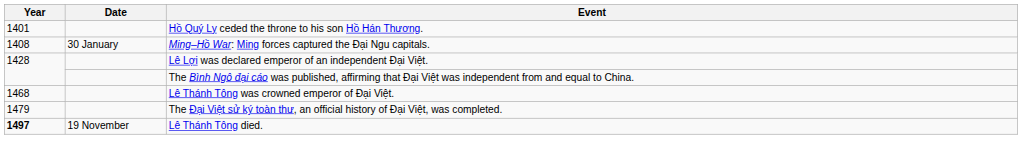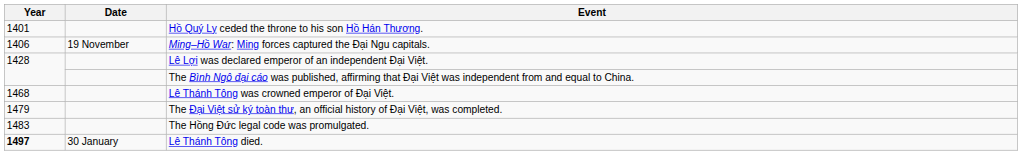Ming–Hồ War: Ming forces captured the Đại Ngu capitals. | Year: 1408 -> 1406
Ming–Hồ War: Ming forces captured the Đại Ngu capitals. | Date: 30 January -> 19 November
+ row: 1483 | The Hồng Đức legal code was promulgated.
Lê Thánh Tông died. | Date: 19 November -> 30 January
